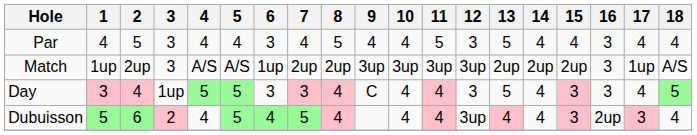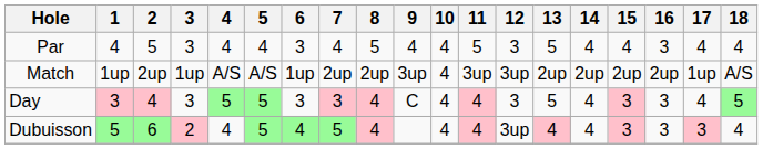Match | 3: 3 -> 1up
Match | 10: 3up -> 4
Match | 16: 3 -> 2up
Day | 3: 1up -> 3
Dubuisson | 16: 2up -> 3
